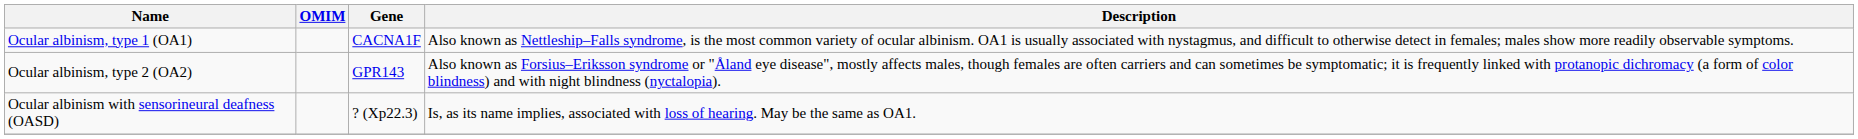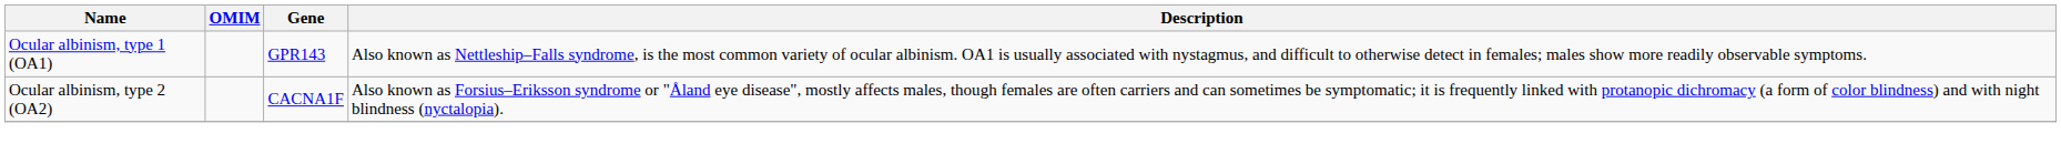Ocular albinism, type 1 (OA1) | Gene: CACNA1F -> GPR143
Ocular albinism, type 2 (OA2) | Gene: GPR143 -> CACNA1F
- row: Ocular albinism with sensorineural deafness (OASD) | ? (Xp22.3) | Is, as its name implies, associated with loss of hearing. May be the same as OA1.
